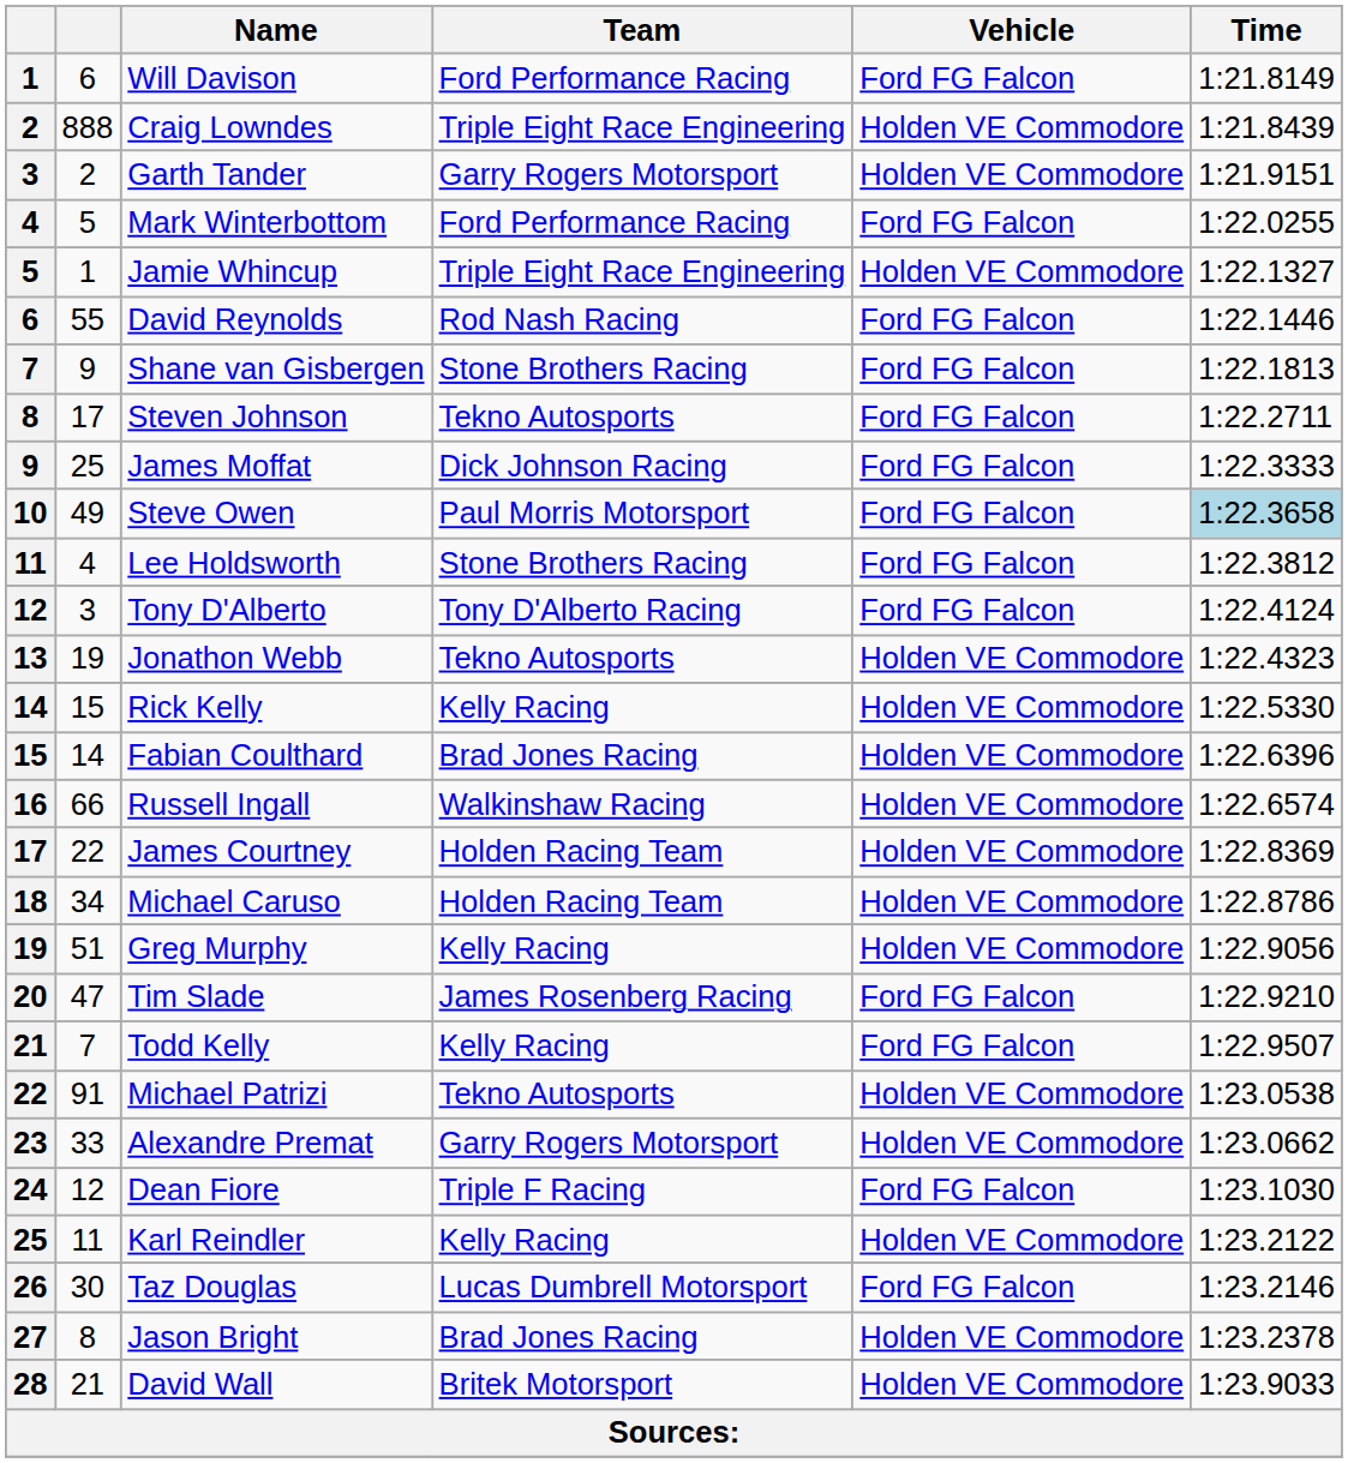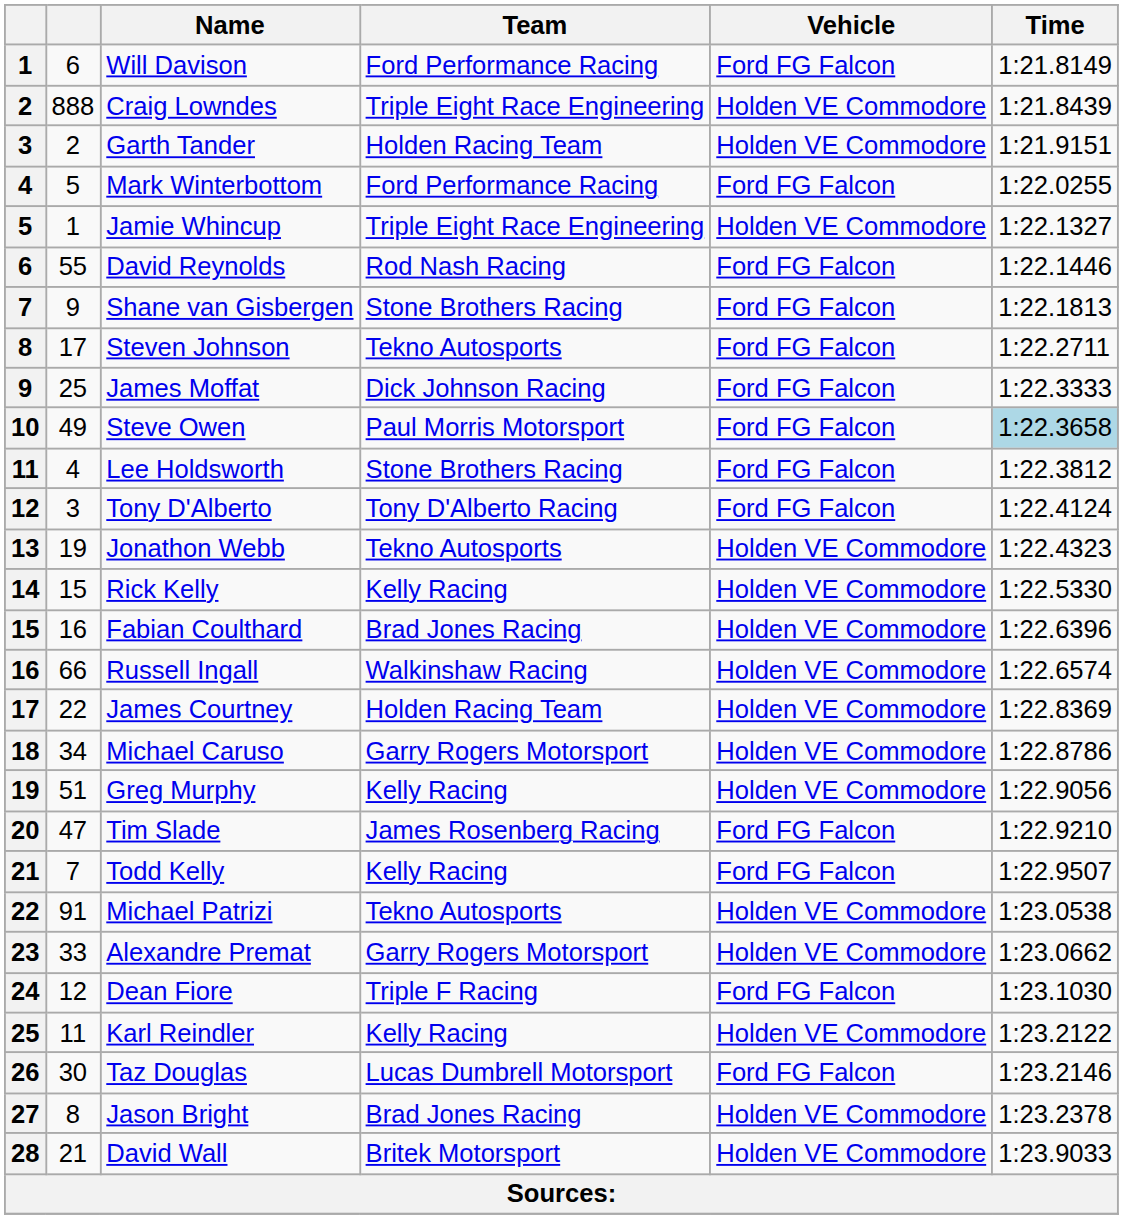Garth Tander | Team: Garry Rogers Motorsport -> Holden Racing Team
Fabian Coulthard | column 2: 14 -> 16
Michael Caruso | Team: Holden Racing Team -> Garry Rogers Motorsport
